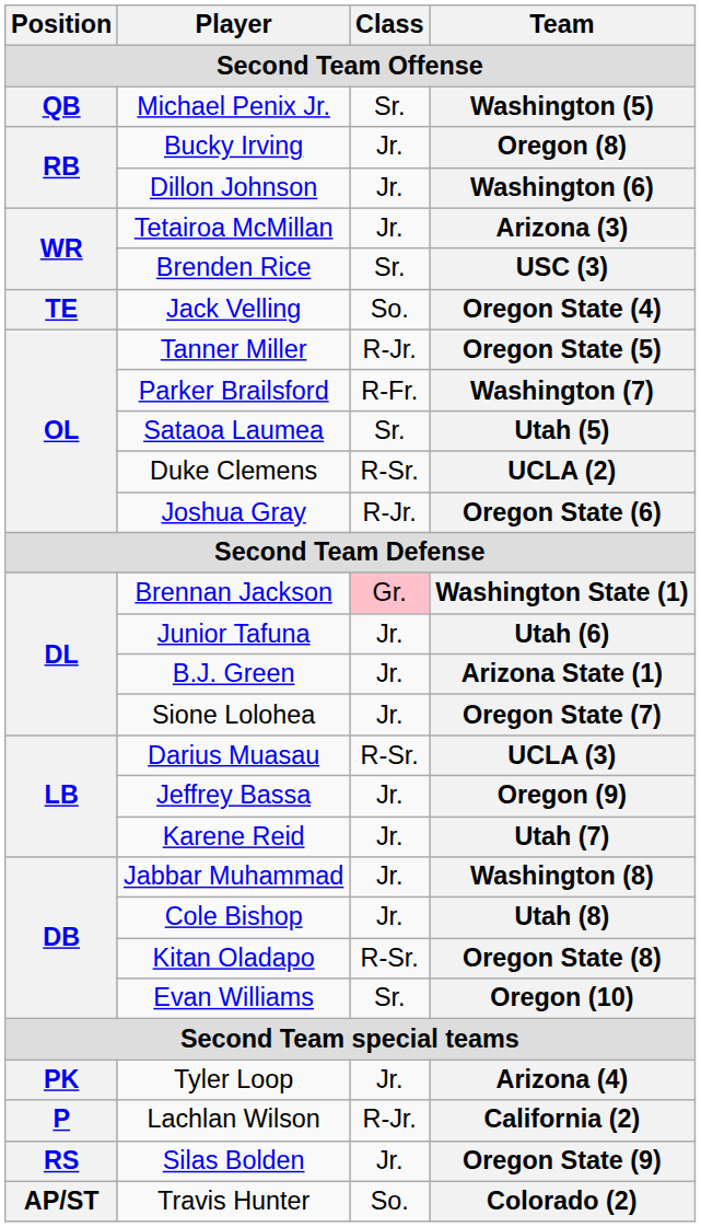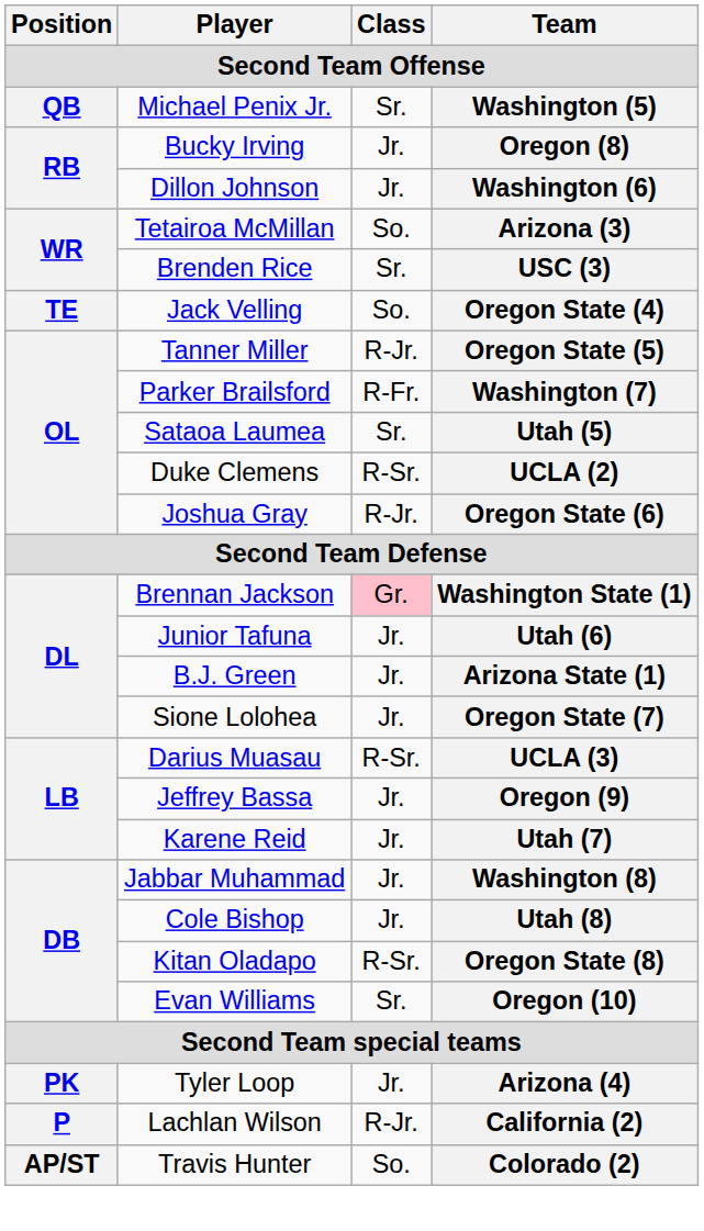Tetairoa McMillan | Class: Jr. -> So.
- row: RS | Silas Bolden | Jr. | Oregon State (9)
